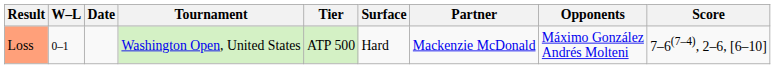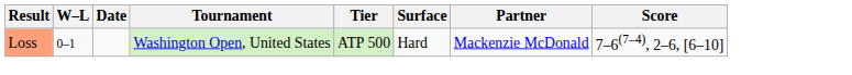- column: Opponents | Máximo González Andrés Molteni
